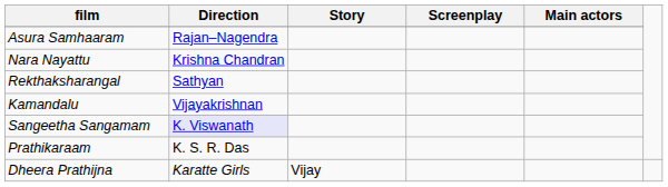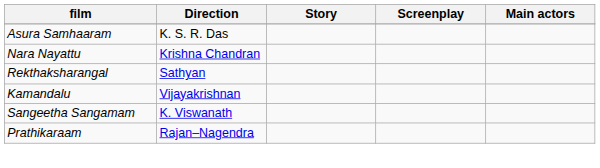Asura Samhaaram | Direction: Rajan–Nagendra -> K. S. R. Das
Sangeetha Sangamam | Direction: lavender background -> no background
Prathikaraam | Direction: K. S. R. Das -> Rajan–Nagendra
- row: Dheera Prathijna | Karatte Girls | Vijay
